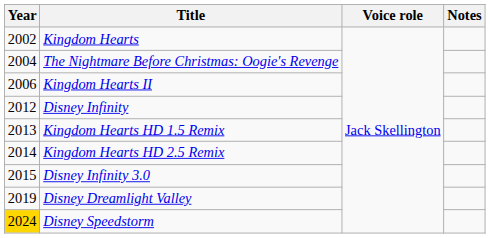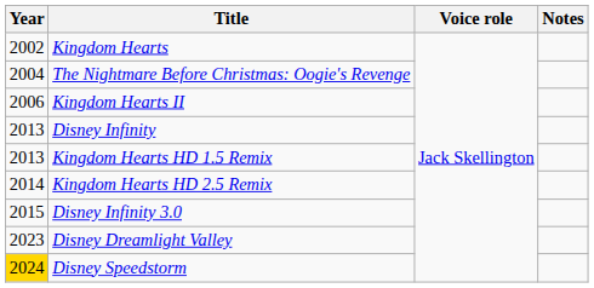Disney Infinity | Year: 2012 -> 2013
Disney Dreamlight Valley | Year: 2019 -> 2023
